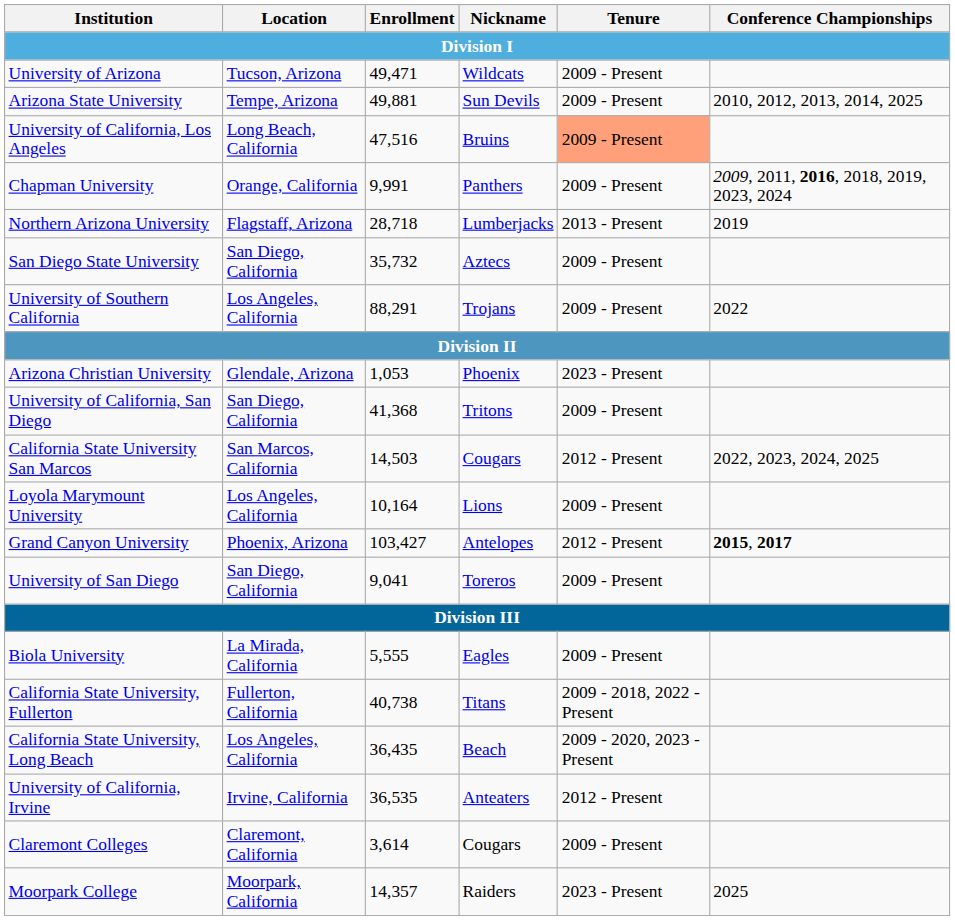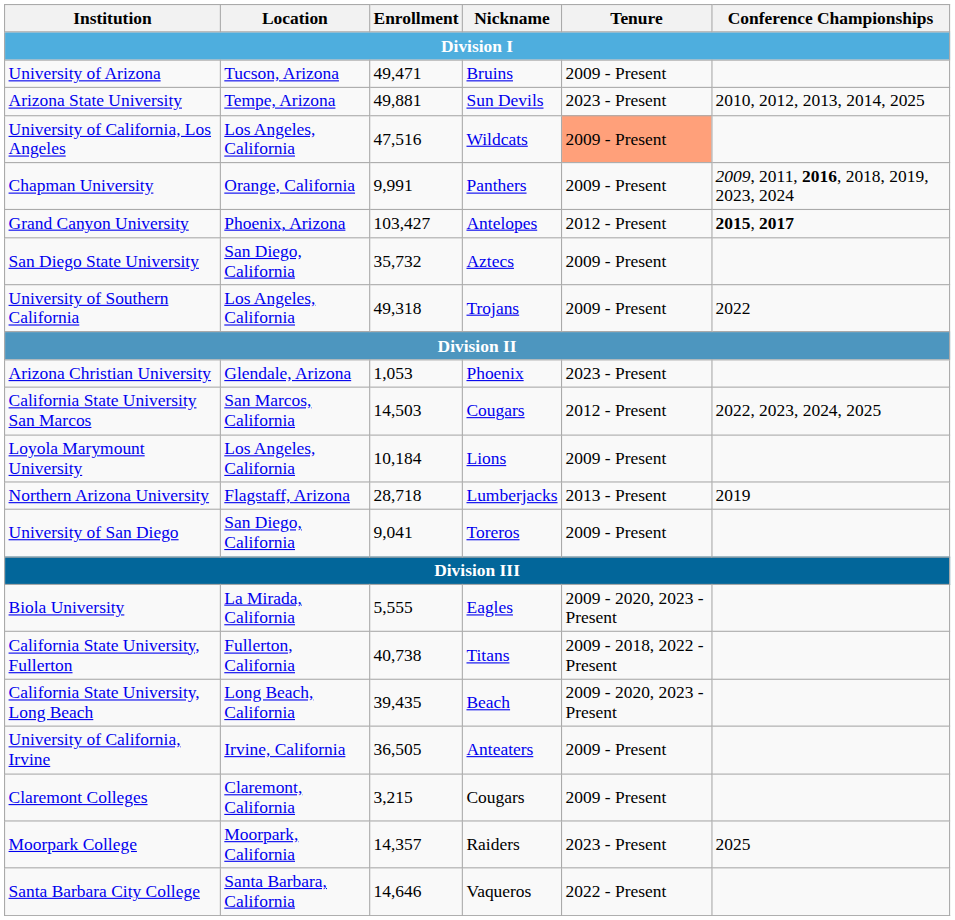University of Arizona | Nickname: Wildcats -> Bruins
Arizona State University | Tenure: 2009 - Present -> 2023 - Present
University of California, Los Angeles | Location: Long Beach, California -> Los Angeles, California
University of California, Los Angeles | Nickname: Bruins -> Wildcats
rows swapped: Grand Canyon University <-> Northern Arizona University
University of Southern California | Enrollment: 88,291 -> 49,318
- row: University of California, San Diego | San Diego, California | 41,368 | Tritons | 2009 - Present
Loyola Marymount University | Enrollment: 10,164 -> 10,184
Biola University | Tenure: 2009 - Present -> 2009 - 2020, 2023 - Present
California State University, Long Beach | Location: Los Angeles, California -> Long Beach, California
California State University, Long Beach | Enrollment: 36,435 -> 39,435
University of California, Irvine | Enrollment: 36,535 -> 36,505
University of California, Irvine | Tenure: 2012 - Present -> 2009 - Present
Claremont Colleges | Enrollment: 3,614 -> 3,215
+ row: Santa Barbara City College | Santa Barbara, California | 14,646 | Vaqueros | 2022 - Present
